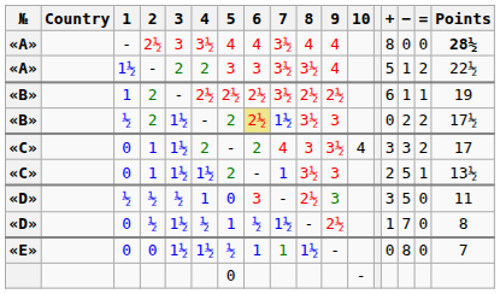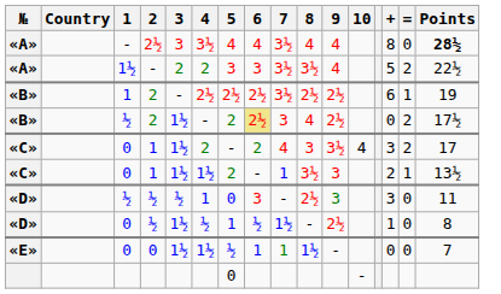- column: − | 0 | 1 | 1 | 2 | 3 | 5 | 5 | 7 | 8
½ / 2 | 7: 1½ -> 3
½ / 2 | 8: 3½ -> 4
½ / 2 | 9: 3 -> 2½
